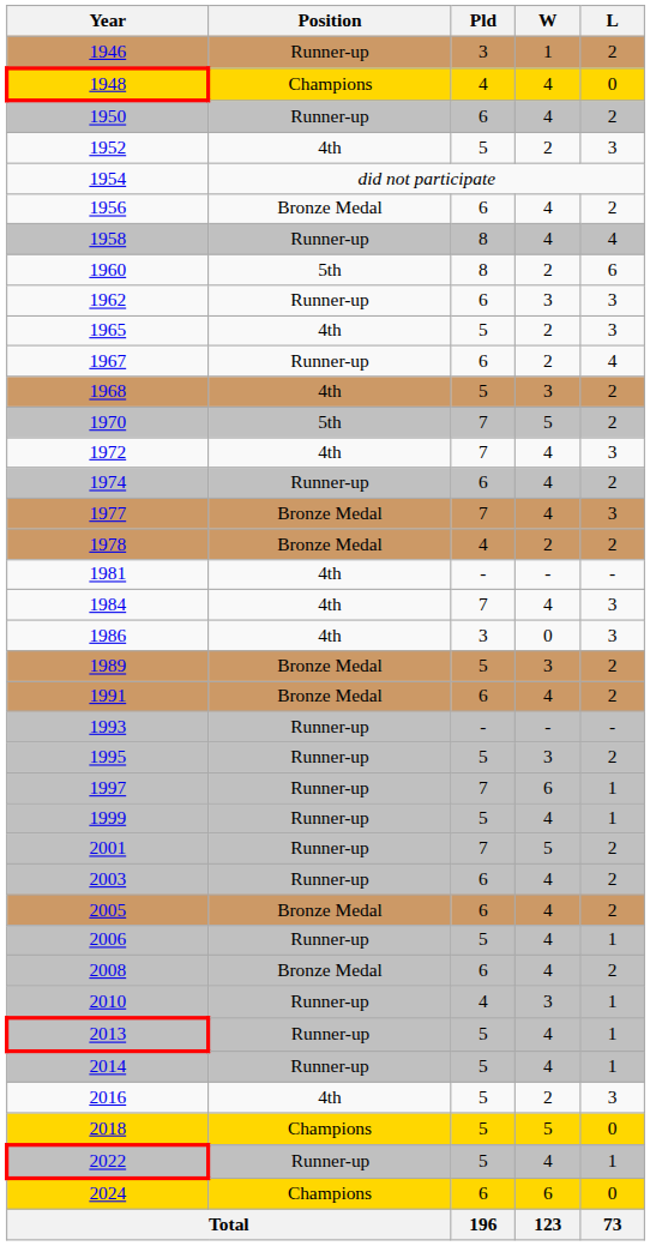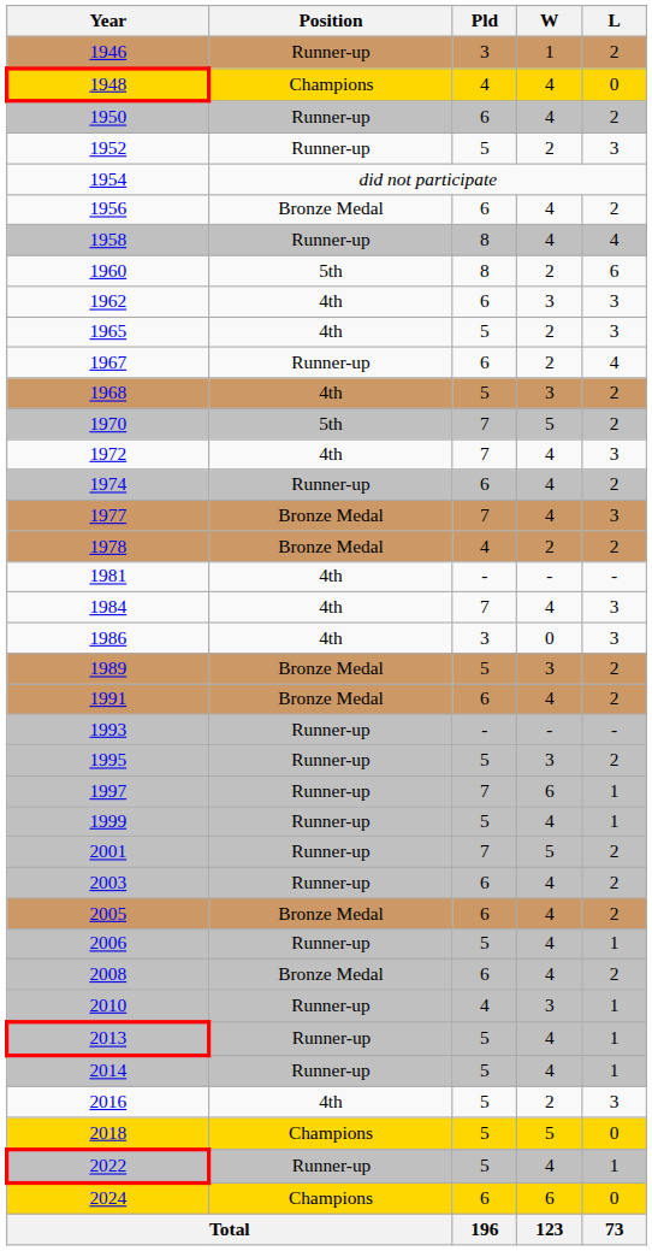1952 | Position: 4th -> Runner-up
1962 | Position: Runner-up -> 4th
